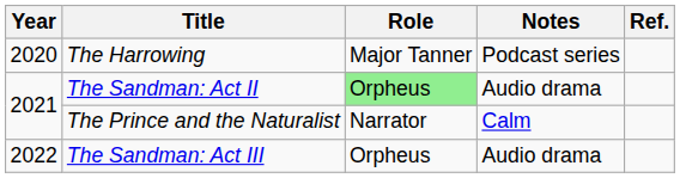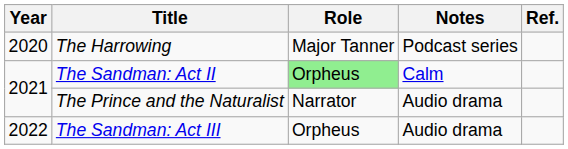The Sandman: Act II | Notes: Audio drama -> Calm
The Prince and the Naturalist | Notes: Calm -> Audio drama
